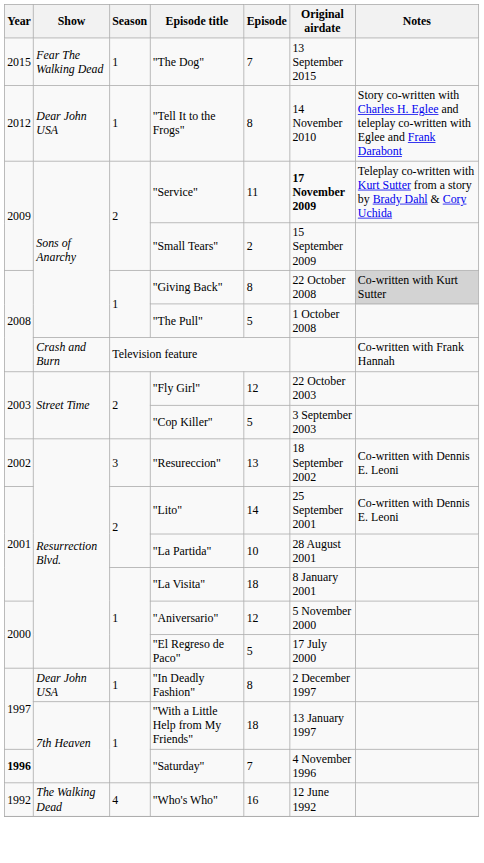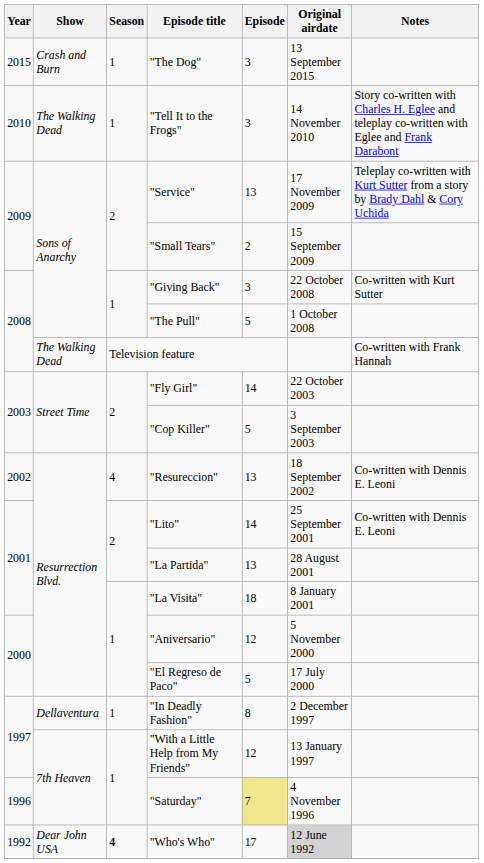"The Dog" | Show: Fear The Walking Dead -> Crash and Burn
"The Dog" | Episode: 7 -> 3
"Tell It to the Frogs" | Year: 2012 -> 2010
"Tell It to the Frogs" | Show: Dear John USA -> The Walking Dead
"Tell It to the Frogs" | Episode: 8 -> 3
"Service" | Episode: 11 -> 13
"Service" | Original airdate: bold -> normal
"Giving Back" | Episode: 8 -> 3
"Giving Back" | Notes: lightgrey background -> no background
Television feature | Show: Crash and Burn -> The Walking Dead
"Fly Girl" | Episode: 12 -> 14
"Resureccion" | Season: 3 -> 4
"La Partida" | Episode: 10 -> 13
"In Deadly Fashion" | Show: Dear John USA -> Dellaventura
"With a Little Help from My Friends" | Episode: 18 -> 12
"Saturday" | Year: bold -> normal
"Saturday" | Episode: no background -> khaki background
"Who's Who" | Show: The Walking Dead -> Dear John USA
"Who's Who" | Season: normal -> bold
"Who's Who" | Episode: 16 -> 17
"Who's Who" | Original airdate: no background -> lightgrey background
